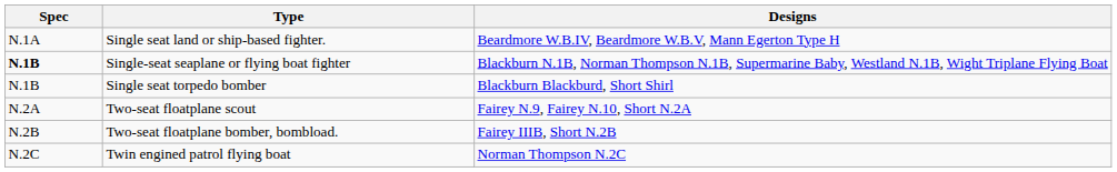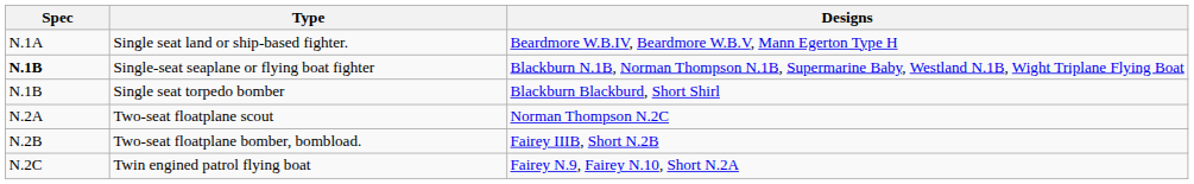Two-seat floatplane scout | Designs: Fairey N.9, Fairey N.10, Short N.2A -> Norman Thompson N.2C
Twin engined patrol flying boat | Designs: Norman Thompson N.2C -> Fairey N.9, Fairey N.10, Short N.2A
